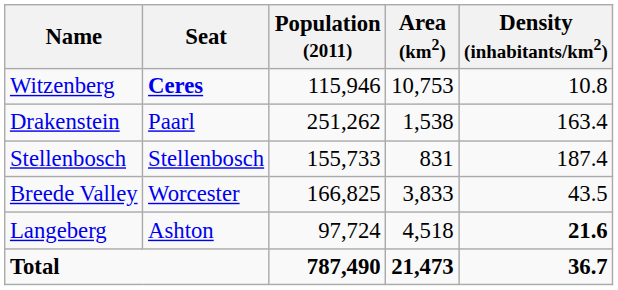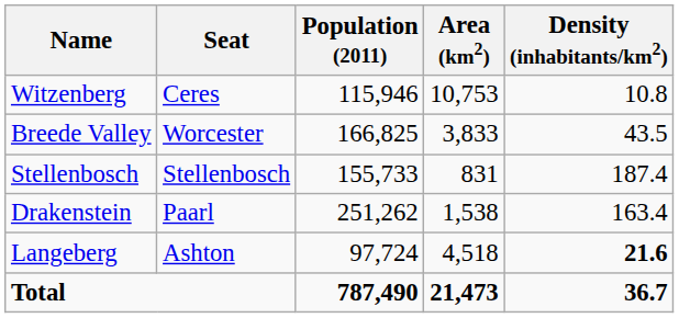Witzenberg | Seat: bold -> normal
rows swapped: Drakenstein <-> Breede Valley
